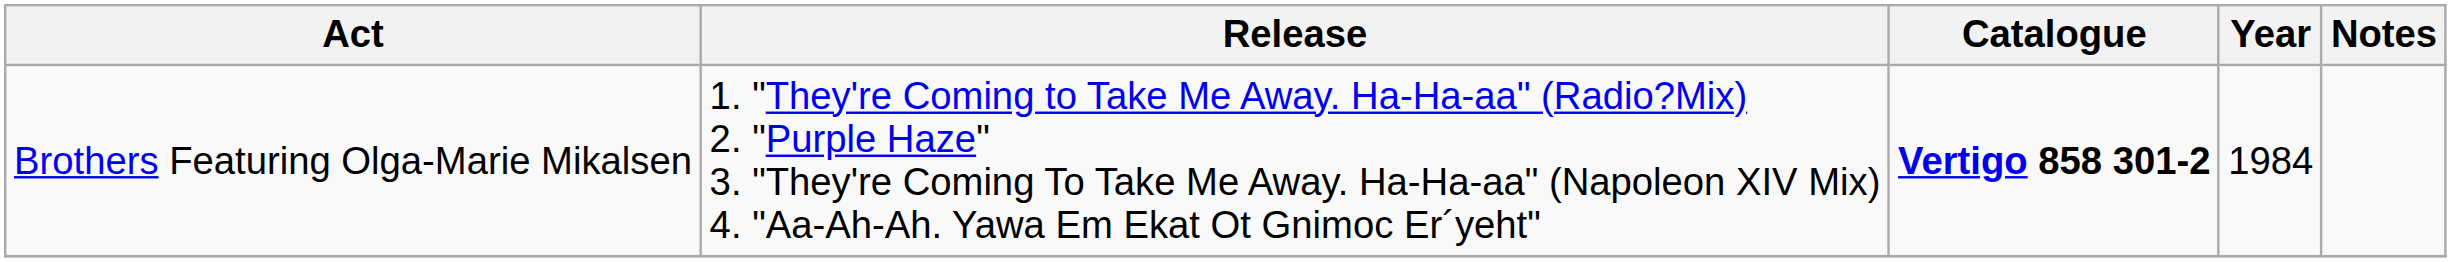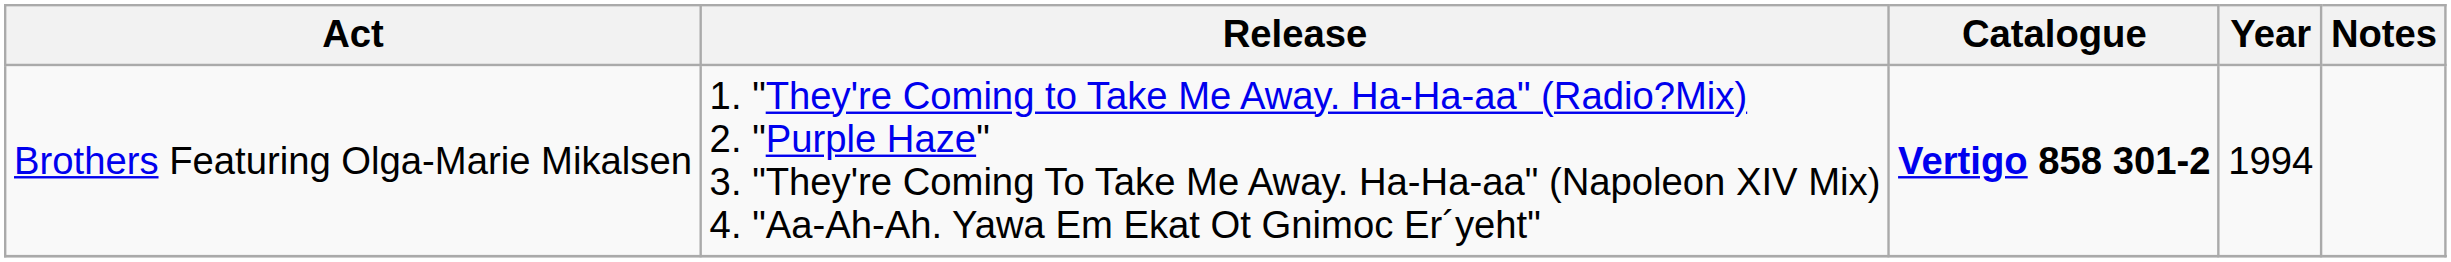Brothers Featuring Olga-Marie Mikalsen | Year: 1984 -> 1994
